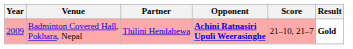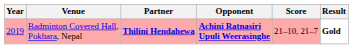Badminton Covered Hall, Pokhara, Nepal | Year: 2009 -> 2019
Badminton Covered Hall, Pokhara, Nepal | Partner: normal -> bold
